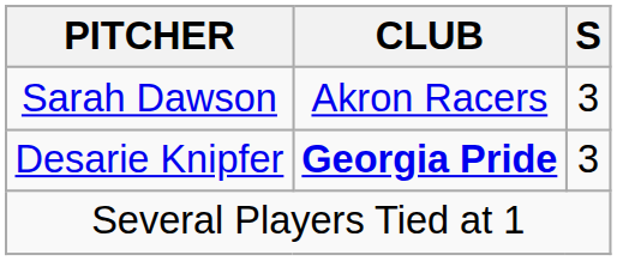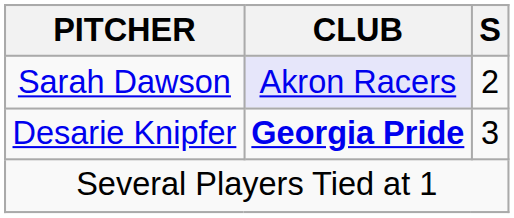Sarah Dawson | CLUB: no background -> lavender background
Sarah Dawson | S: 3 -> 2
